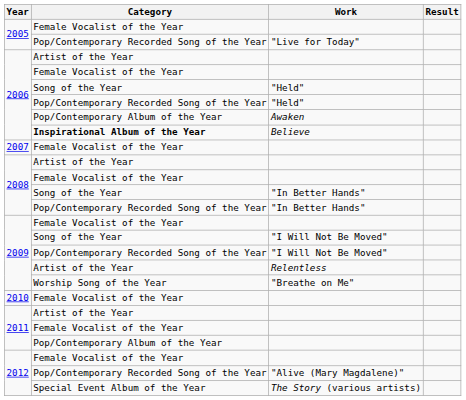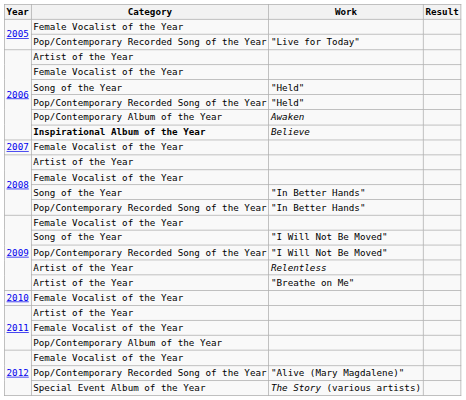"Breathe on Me" | Category: Worship Song of the Year -> Artist of the Year
